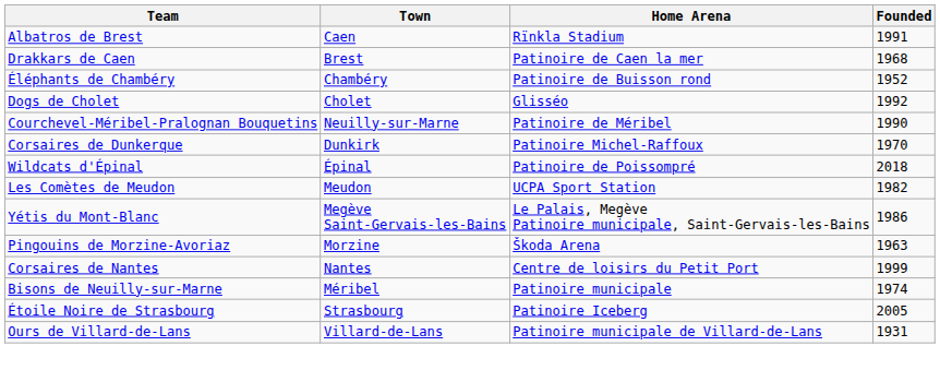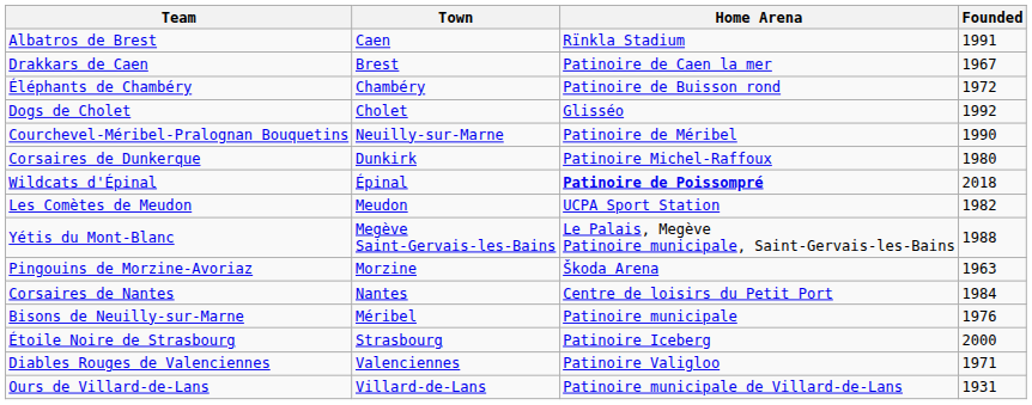Drakkars de Caen | Founded: 1968 -> 1967
Éléphants de Chambéry | Founded: 1952 -> 1972
Corsaires de Dunkerque | Founded: 1970 -> 1980
Wildcats d'Épinal | Home Arena: normal -> bold
Yétis du Mont-Blanc | Founded: 1986 -> 1988
Corsaires de Nantes | Founded: 1999 -> 1984
Bisons de Neuilly-sur-Marne | Founded: 1974 -> 1976
Étoile Noire de Strasbourg | Founded: 2005 -> 2000
+ row: Diables Rouges de Valenciennes | Valenciennes | Patinoire Valigloo | 1971
